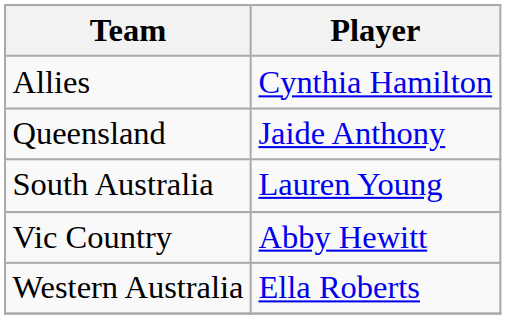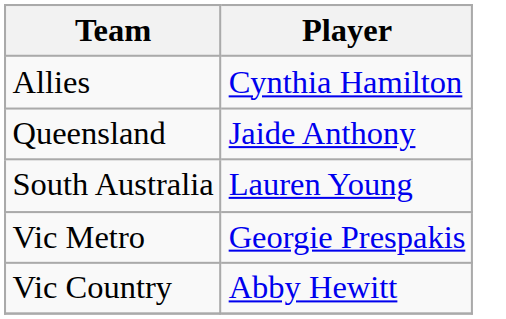+ row: Vic Metro | Georgie Prespakis
- row: Western Australia | Ella Roberts
